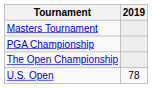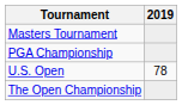rows swapped: U.S. Open <-> The Open Championship
